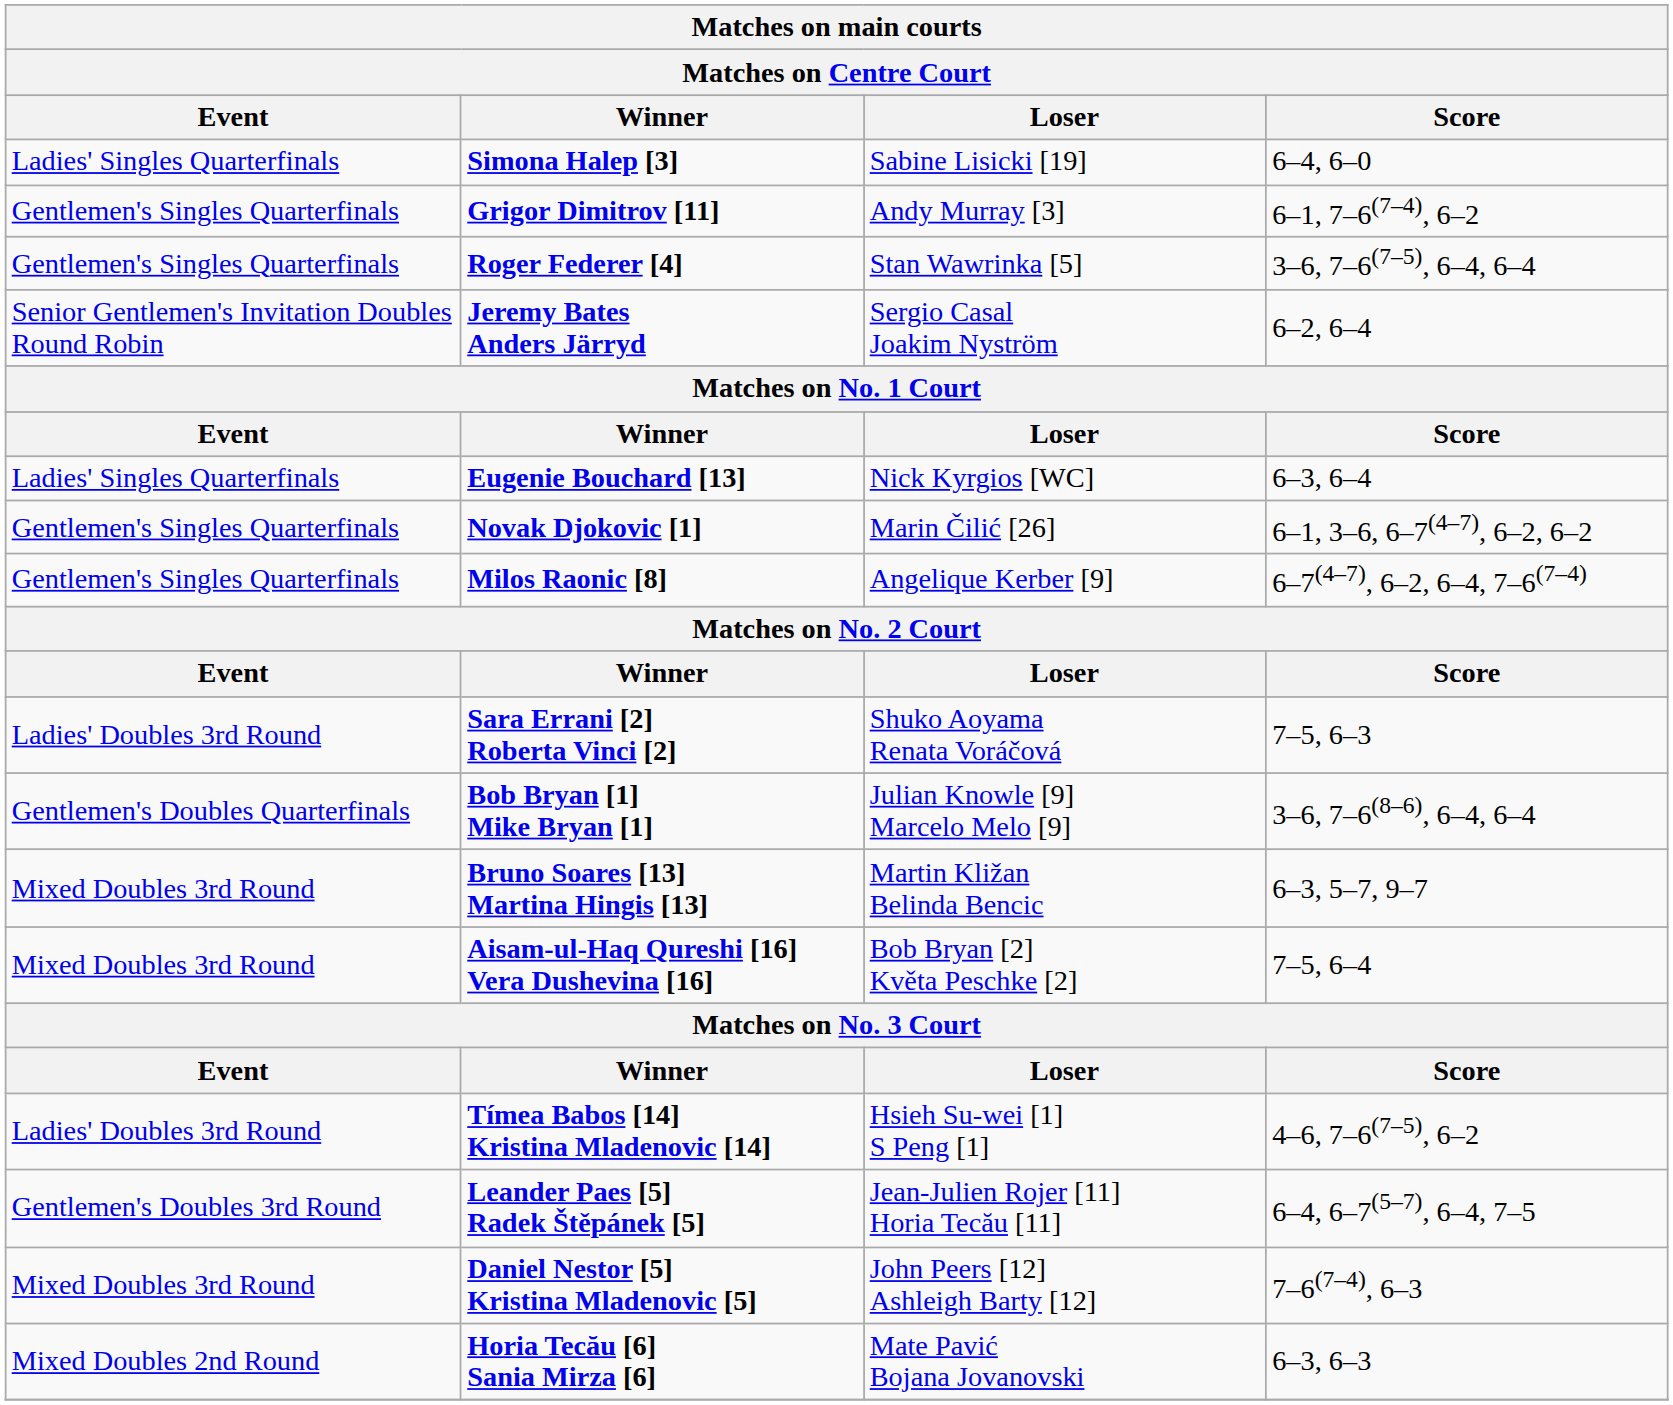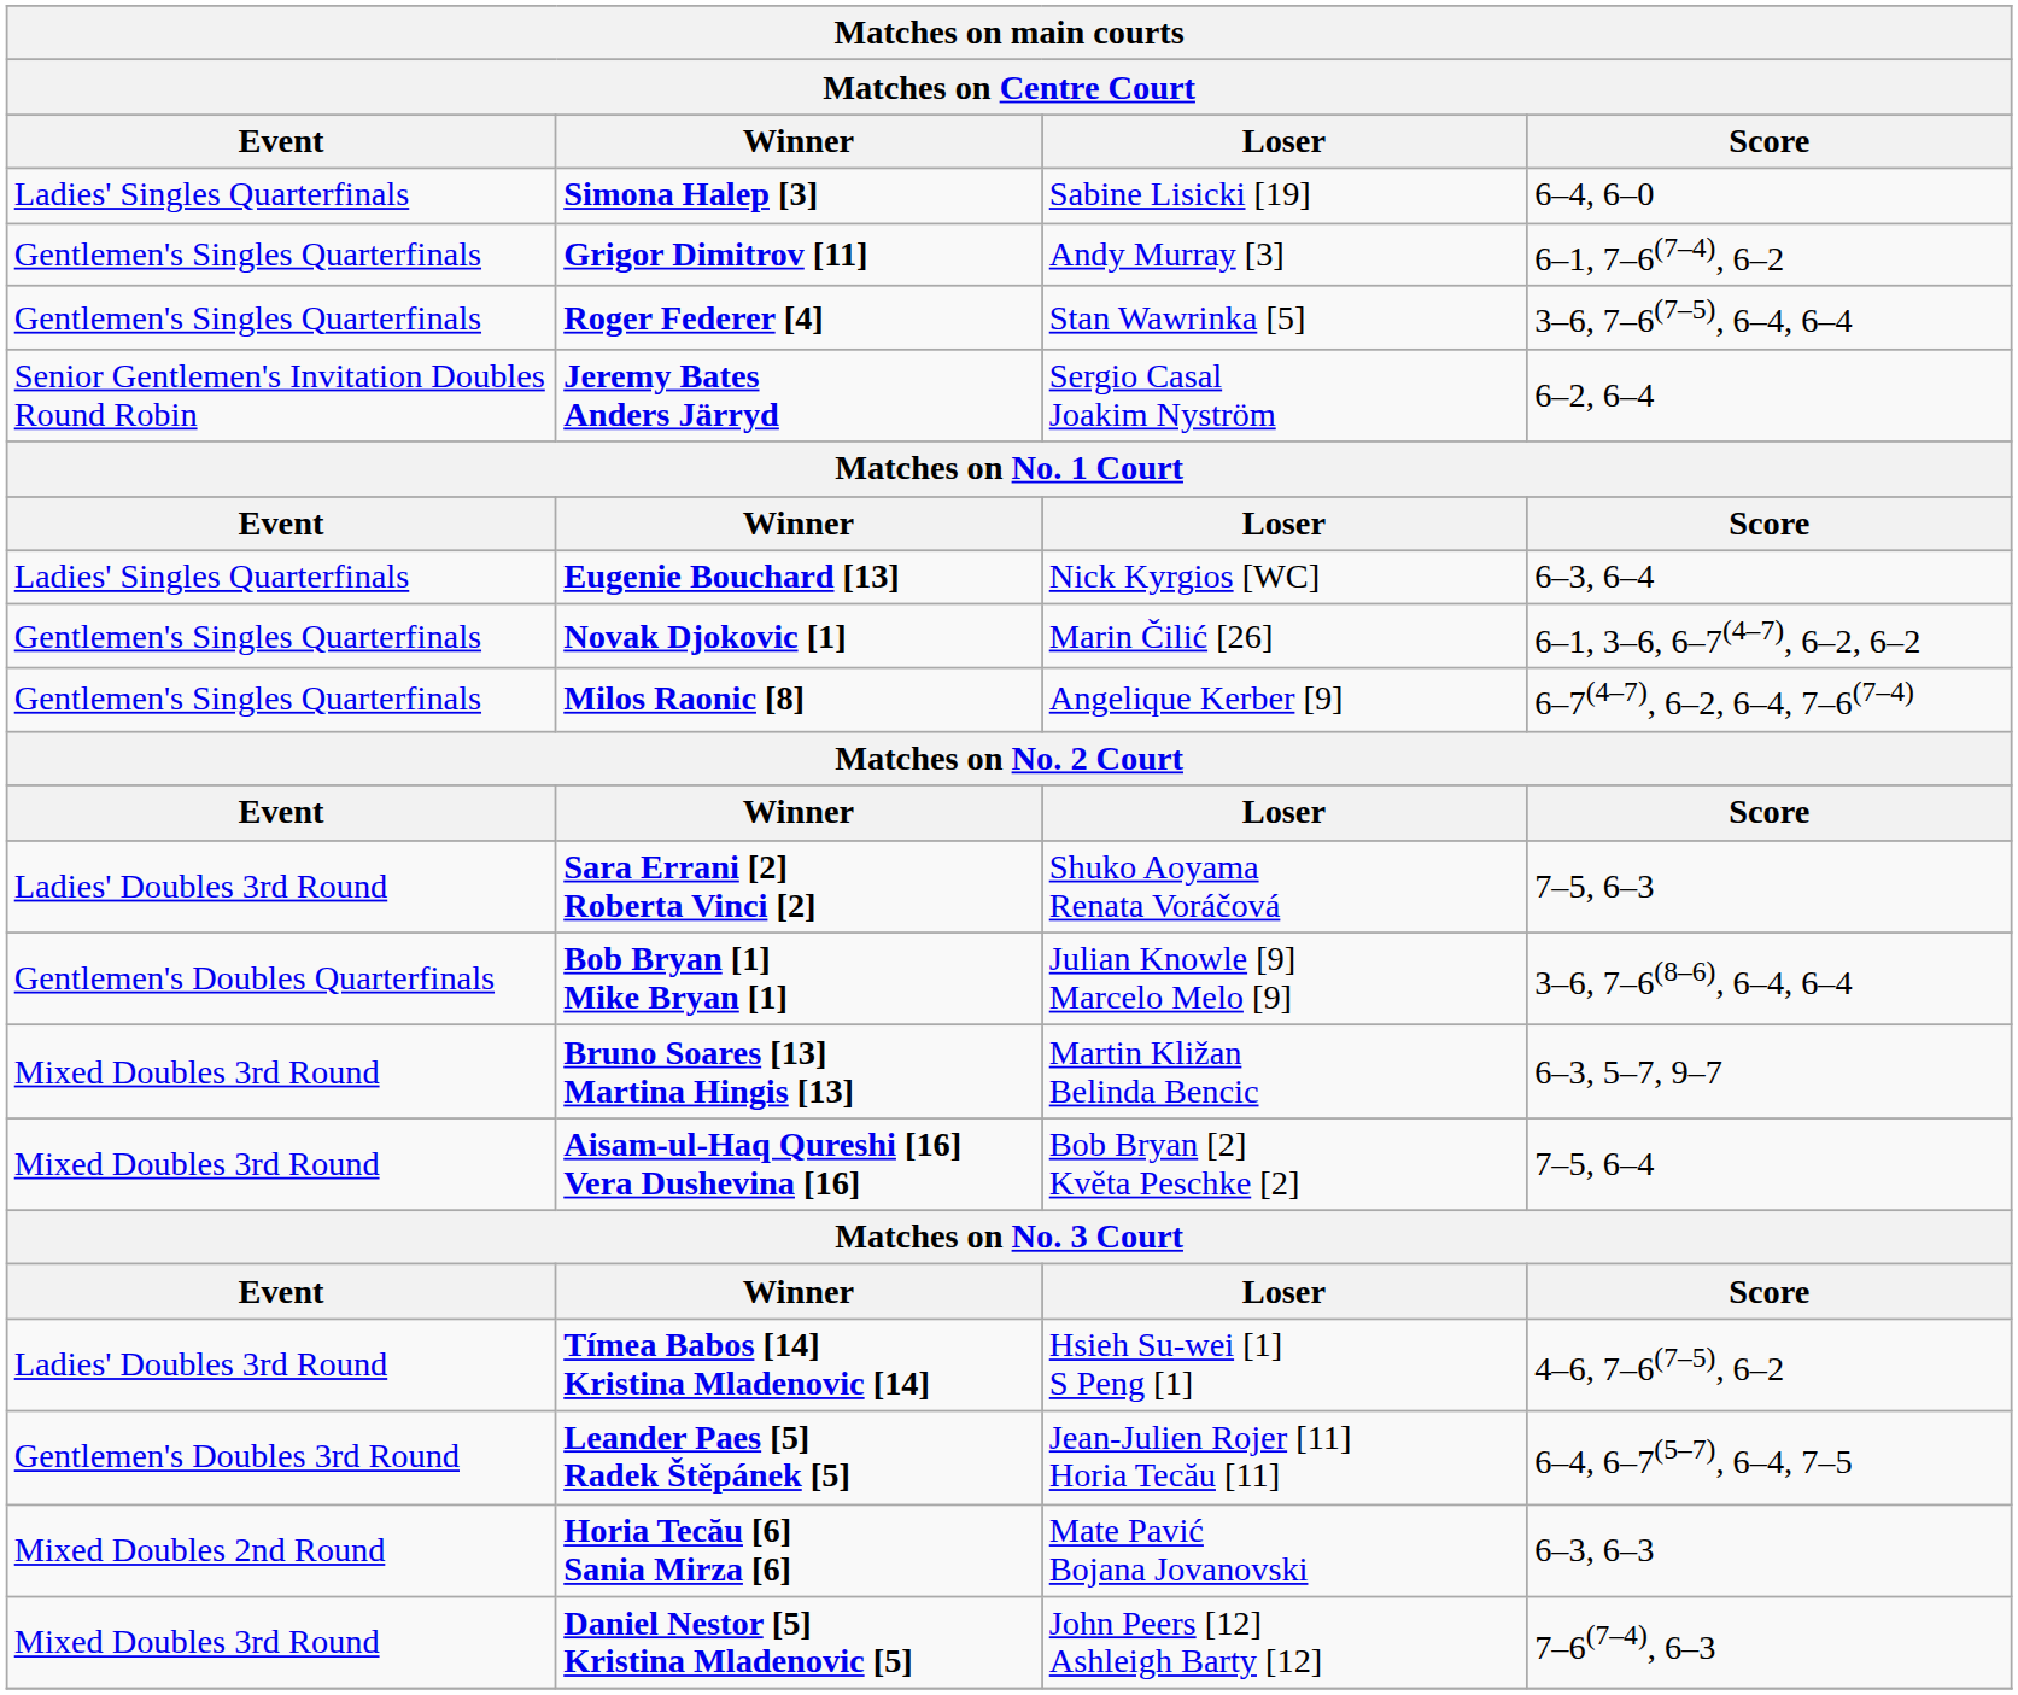rows swapped: Daniel Nestor [5] Kristina Mladenovic [5] <-> Horia Tecău [6] Sania Mirza [6]
